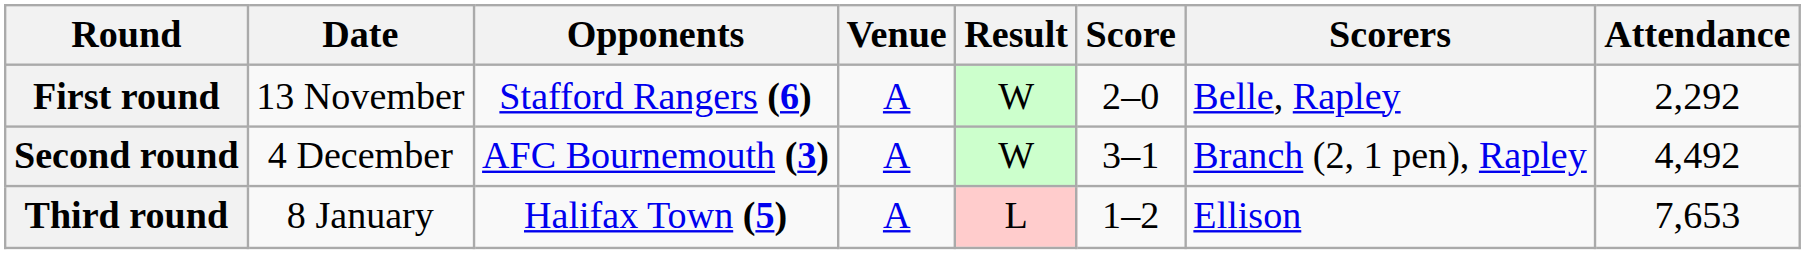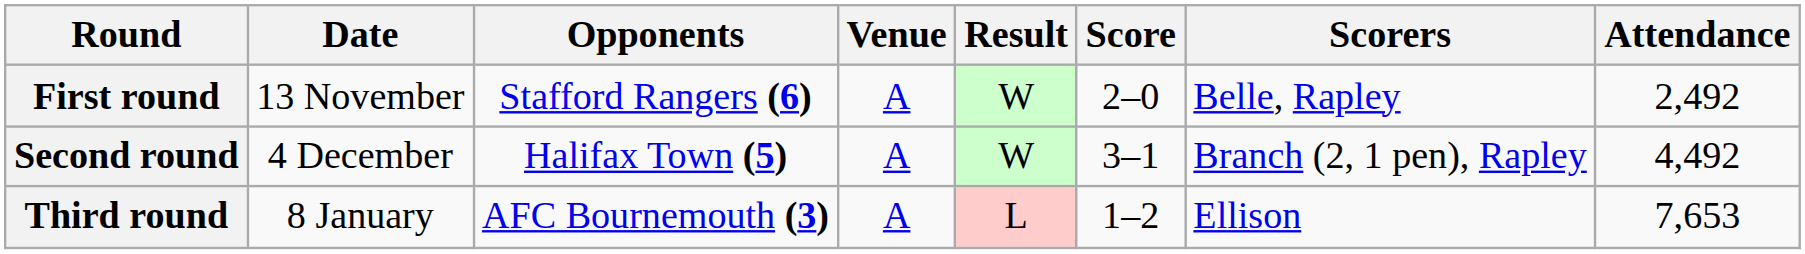First round | Attendance: 2,292 -> 2,492
Second round | Opponents: AFC Bournemouth (3) -> Halifax Town (5)
Third round | Opponents: Halifax Town (5) -> AFC Bournemouth (3)
